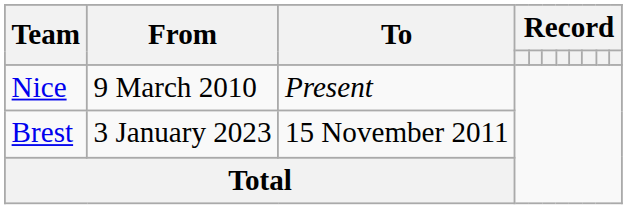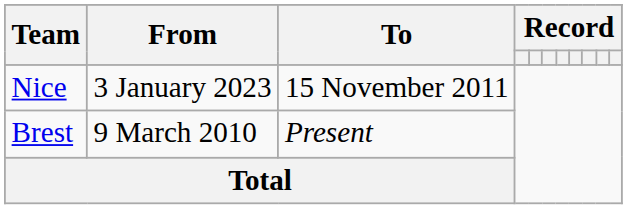Nice | From: 9 March 2010 -> 3 January 2023
Nice | To: Present -> 15 November 2011
Brest | From: 3 January 2023 -> 9 March 2010
Brest | To: 15 November 2011 -> Present
